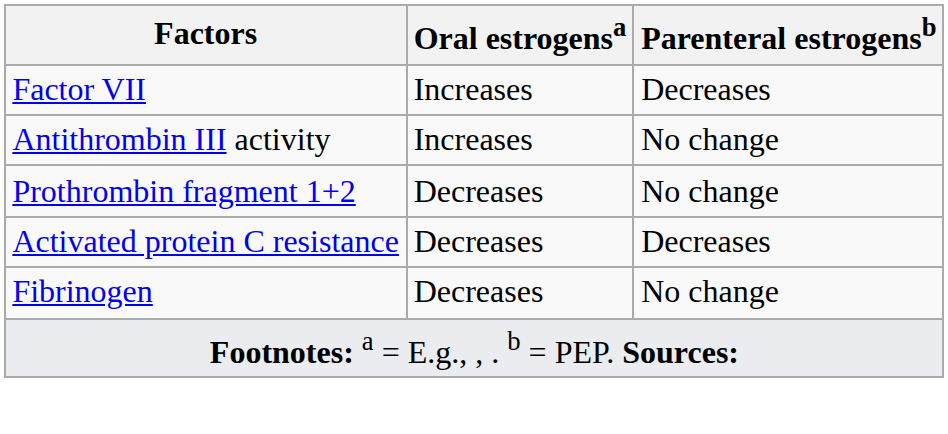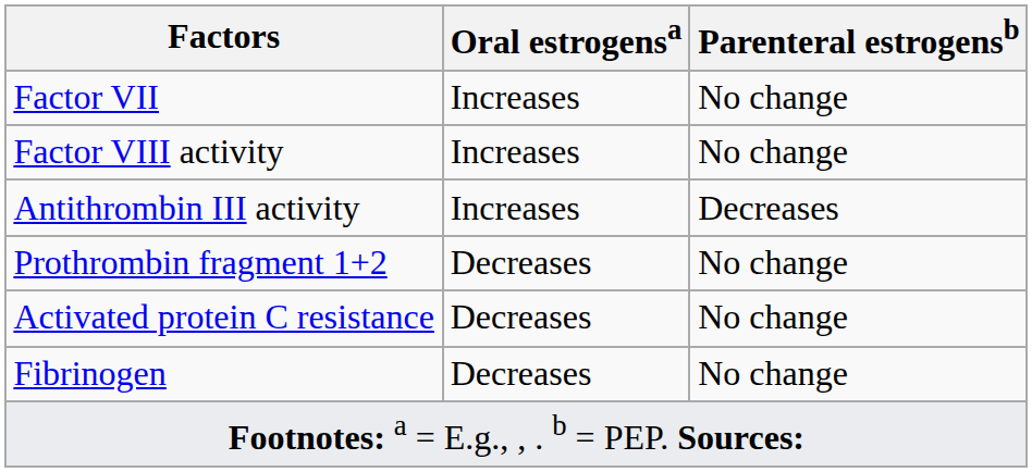Factor VII | Parenteral estrogensb: Decreases -> No change
+ row: Factor VIII activity | Increases | No change
Antithrombin III activity | Parenteral estrogensb: No change -> Decreases
Activated protein C resistance | Parenteral estrogensb: Decreases -> No change
